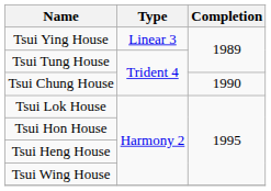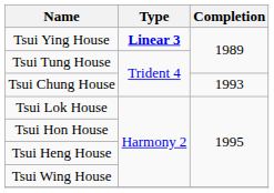Tsui Ying House | Type: normal -> bold
Tsui Chung House | Completion: 1990 -> 1993
